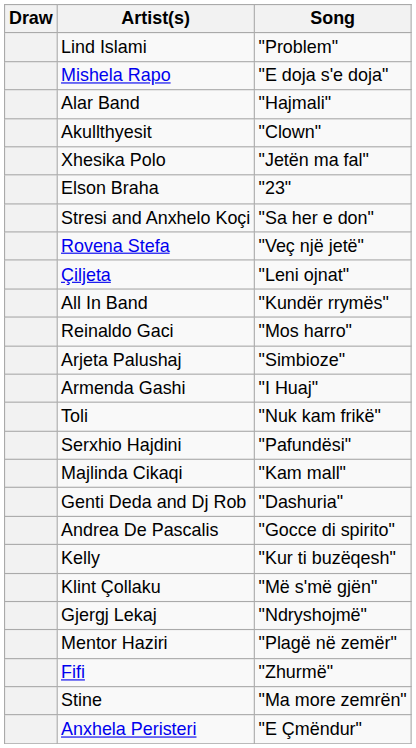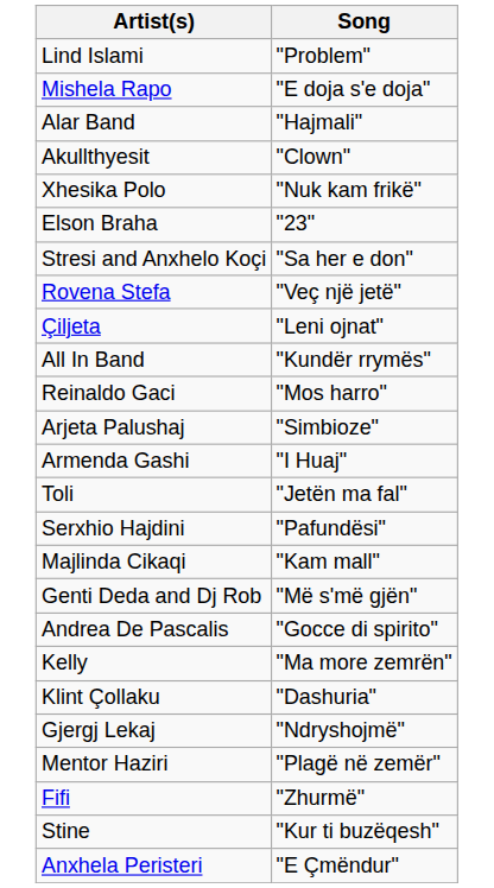- column: Draw
Xhesika Polo | Song: "Jetën ma fal" -> "Nuk kam frikë"
Toli | Song: "Nuk kam frikë" -> "Jetën ma fal"
Genti Deda and Dj Rob | Song: "Dashuria" -> "Më s'më gjën"
Kelly | Song: "Kur ti buzëqesh" -> "Ma more zemrën"
Klint Çollaku | Song: "Më s'më gjën" -> "Dashuria"
Stine | Song: "Ma more zemrën" -> "Kur ti buzëqesh"
